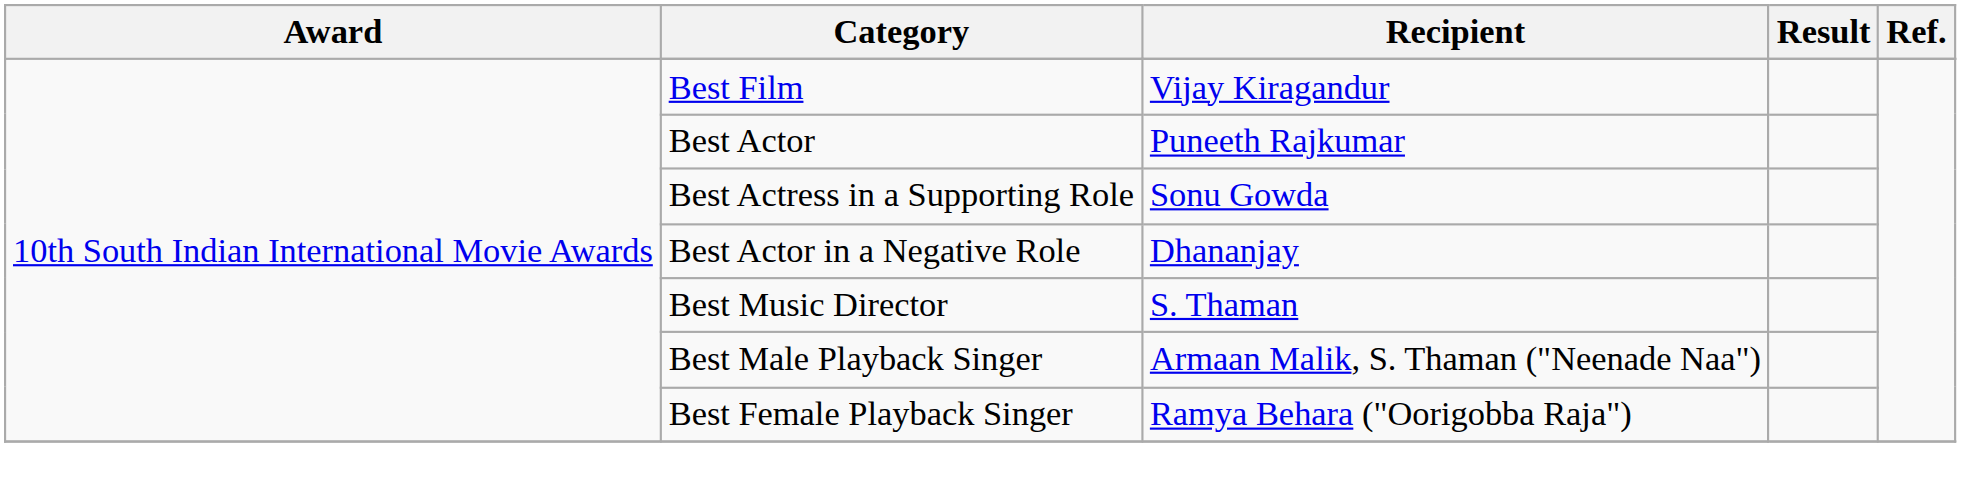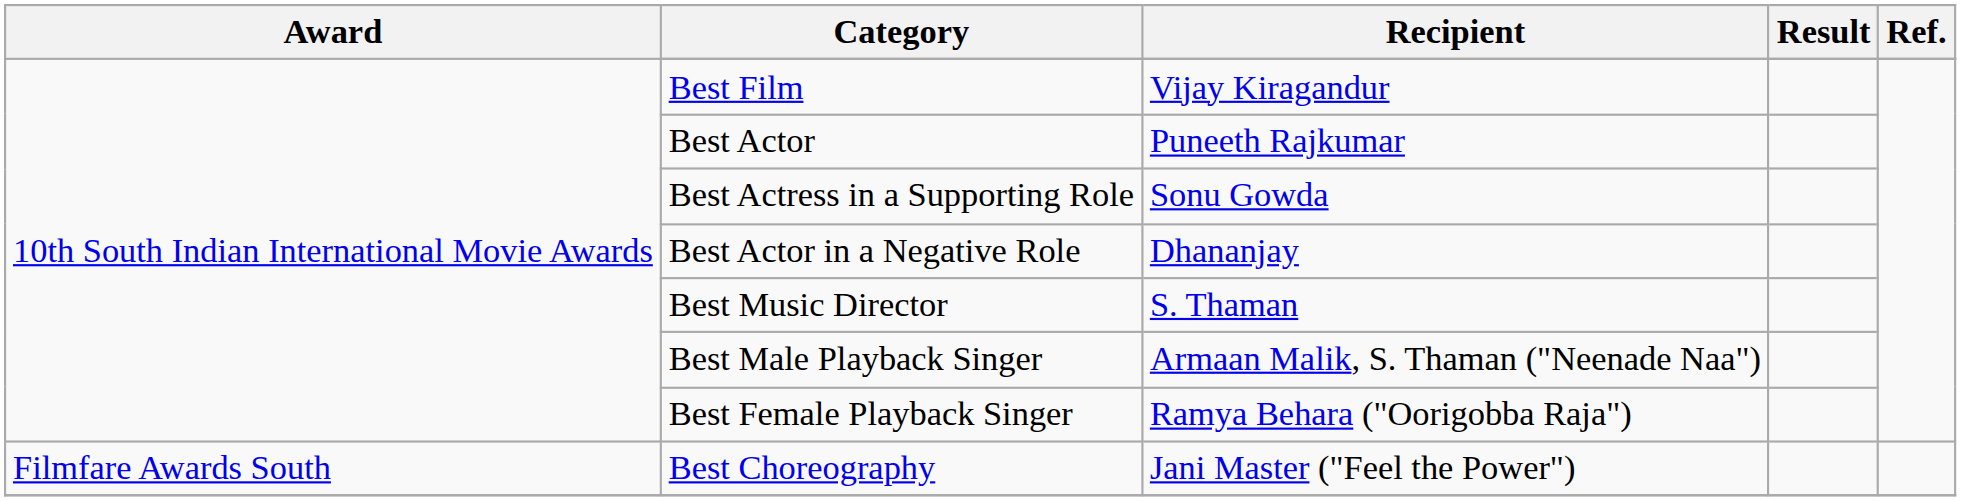+ row: Filmfare Awards South | Best Choreography | Jani Master ("Feel the Power")
